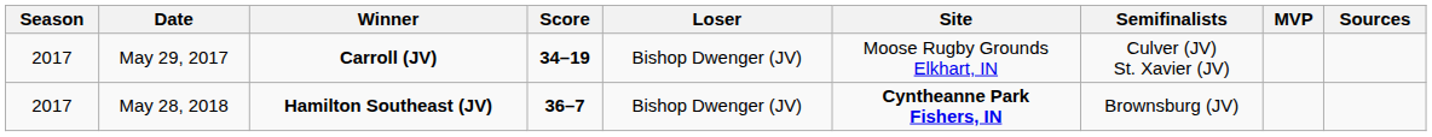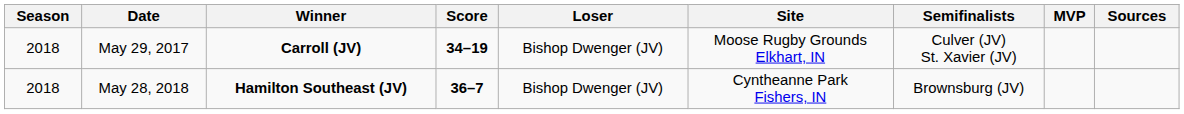May 29, 2017 | Season: 2017 -> 2018
May 28, 2018 | Season: 2017 -> 2018
May 28, 2018 | Site: bold -> normal
